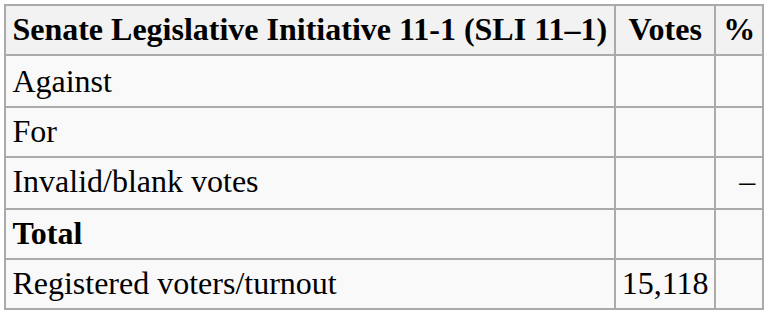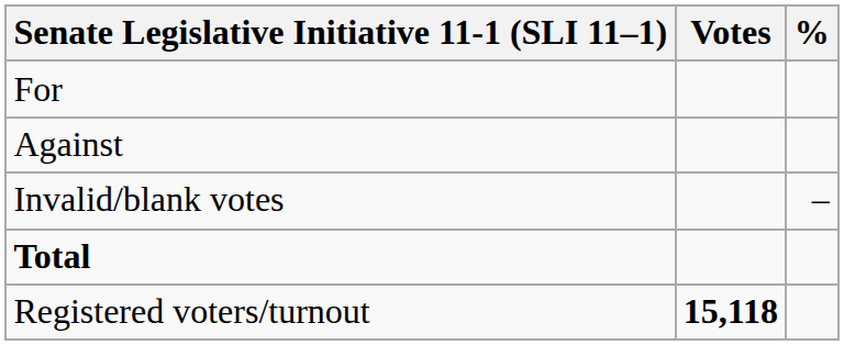rows swapped: For <-> Against
Registered voters/turnout | Votes: normal -> bold
